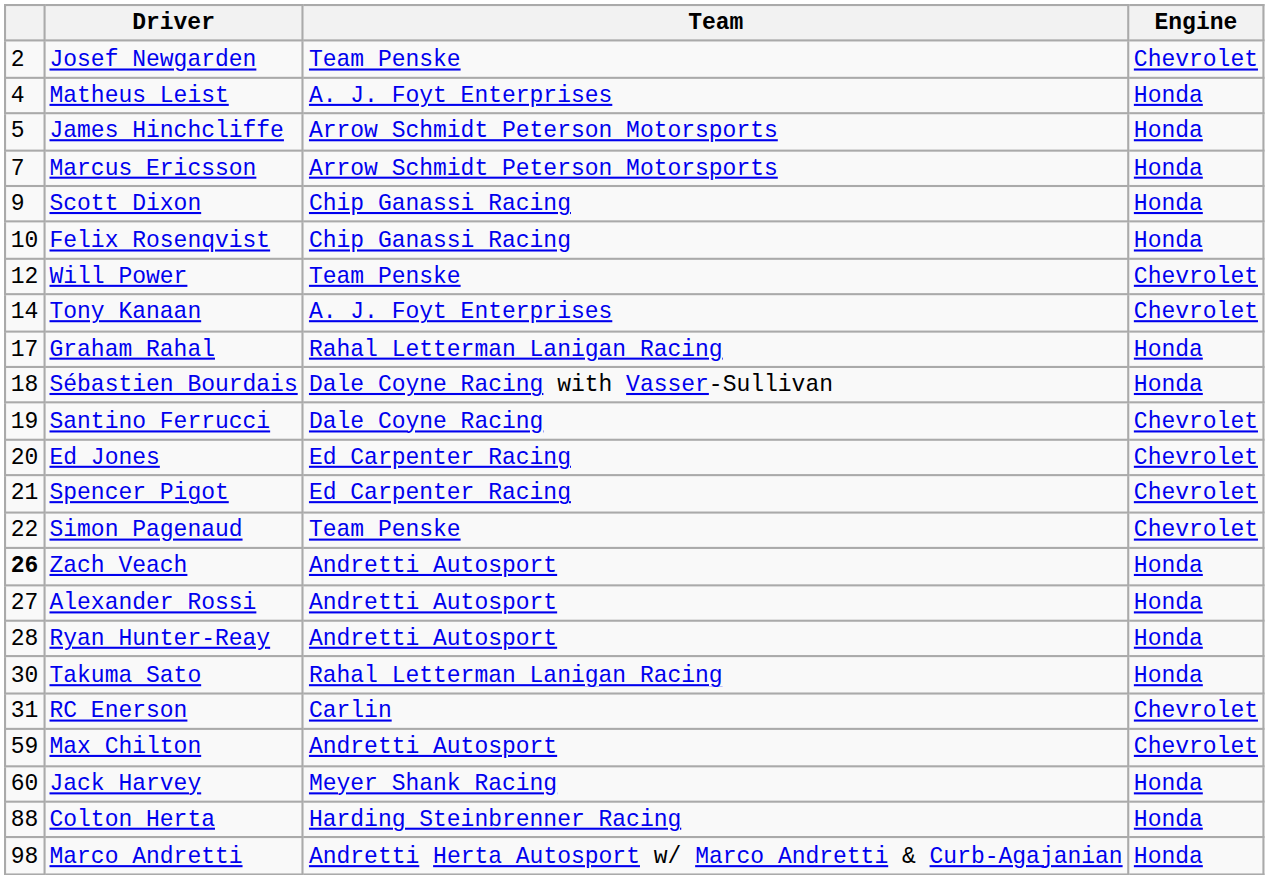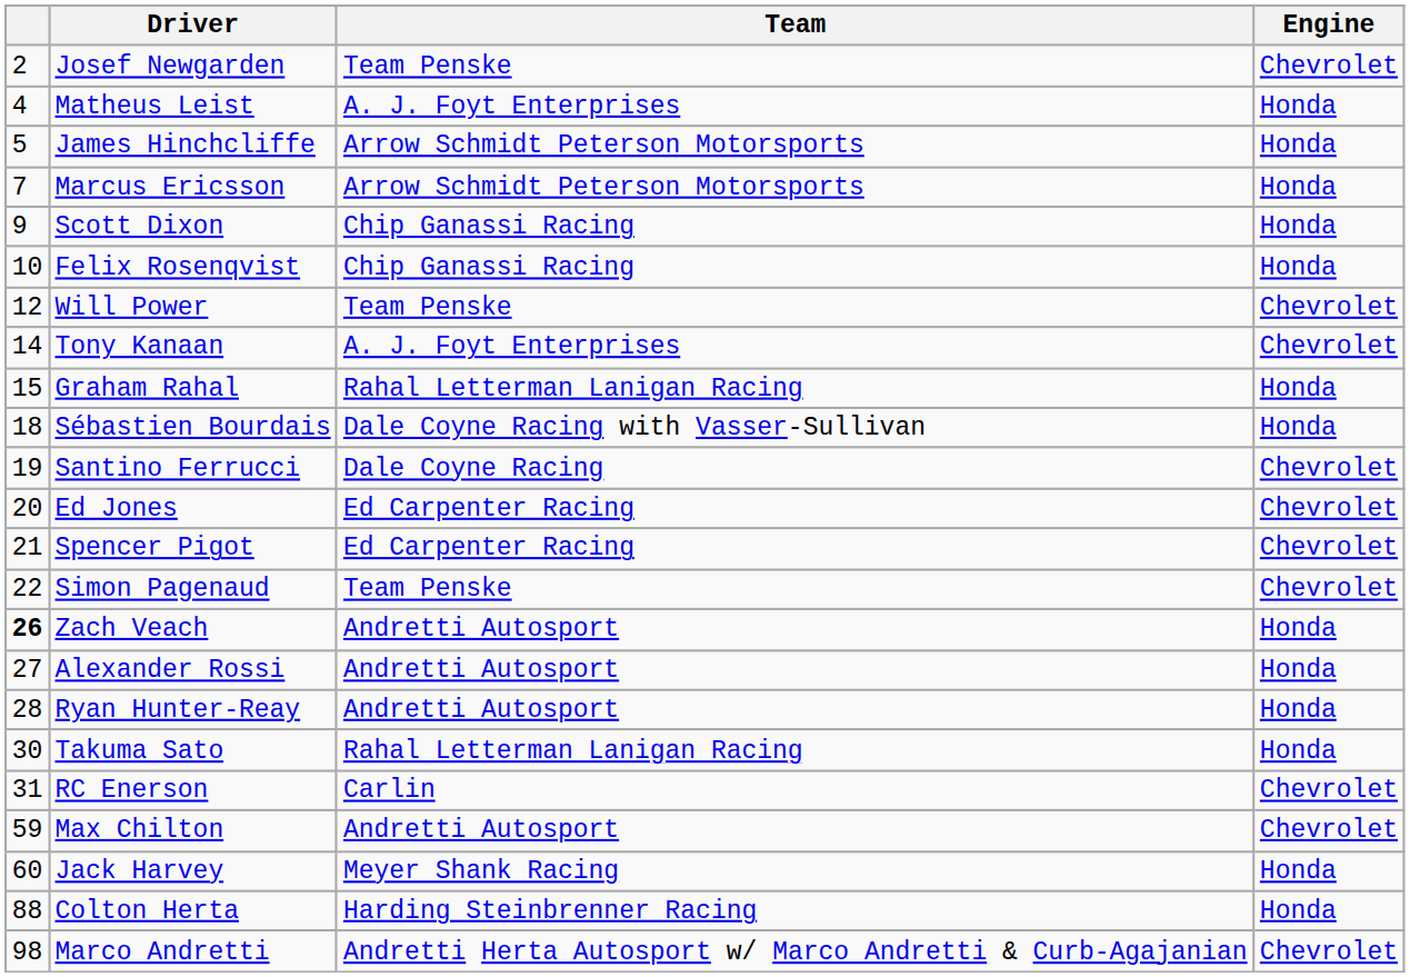Graham Rahal | column 1: 17 -> 15
Marco Andretti | Engine: Honda -> Chevrolet
